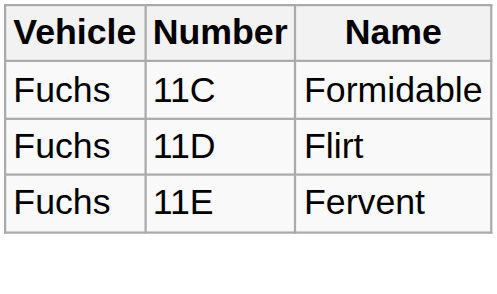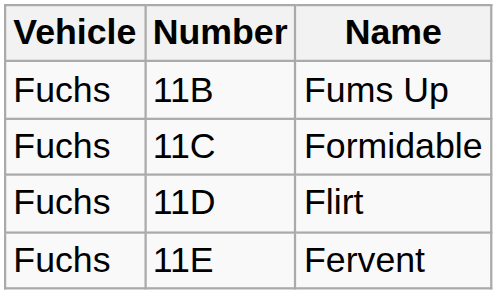+ row: Fuchs | 11B | Fums Up
